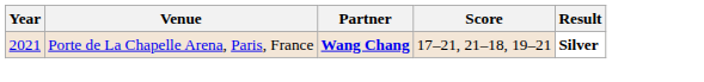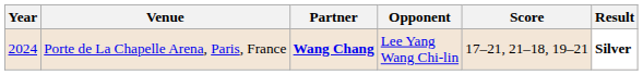+ column: Opponent | Lee Yang Wang Chi-lin
Porte de La Chapelle Arena, Paris, France | Year: 2021 -> 2024
